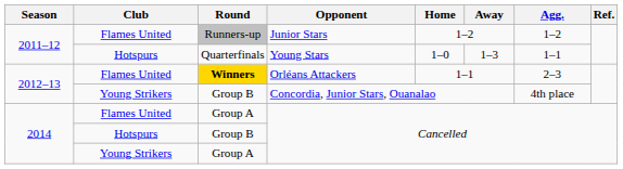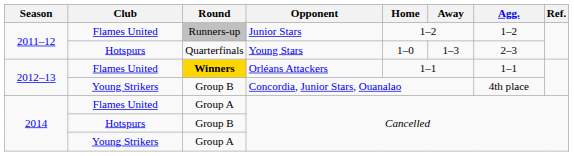Quarterfinals | Agg.: 1–1 -> 2–3
Winners | Agg.: 2–3 -> 1–1
